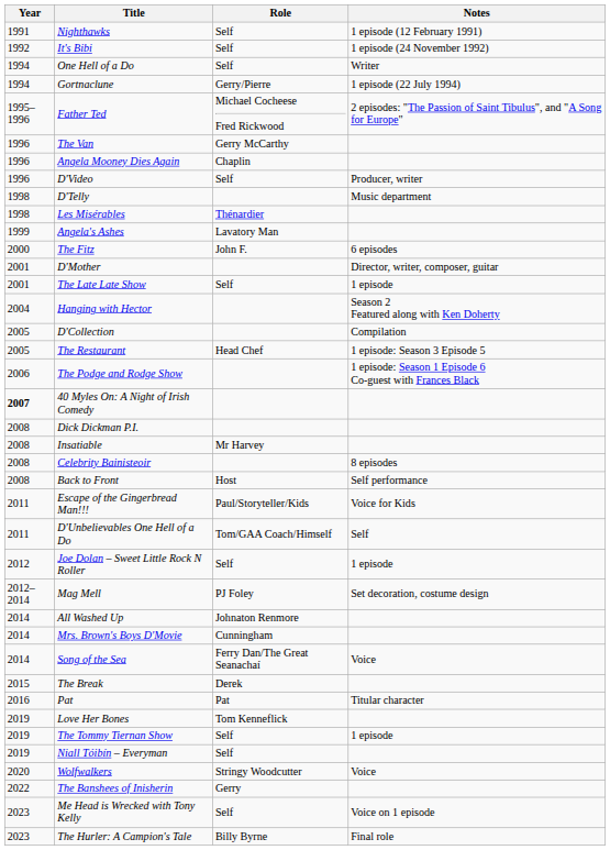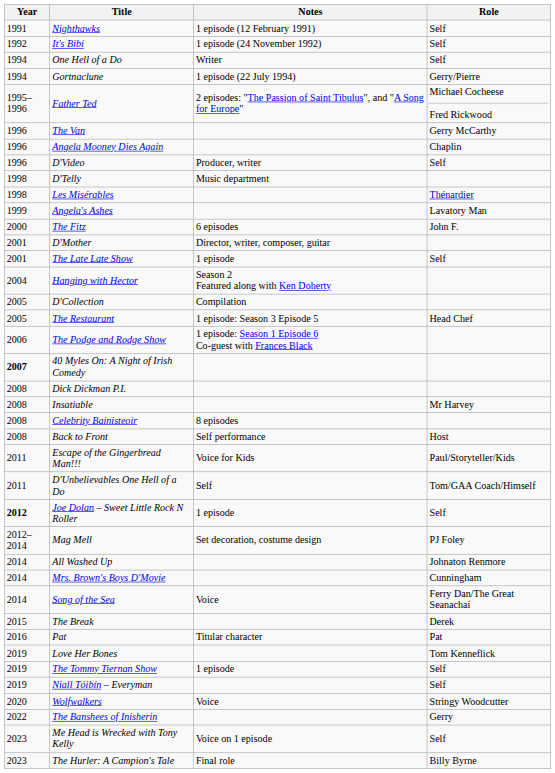columns swapped: Role <-> Notes
Joe Dolan – Sweet Little Rock N Roller | Year: normal -> bold
